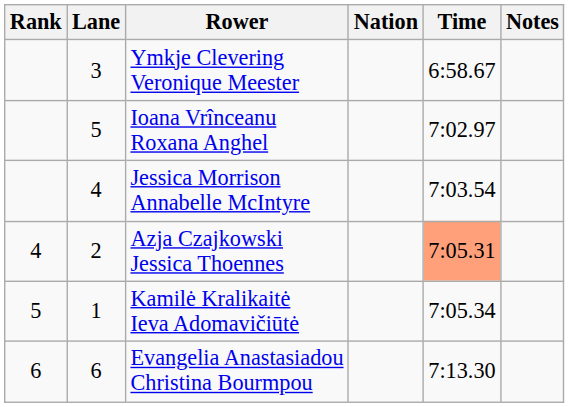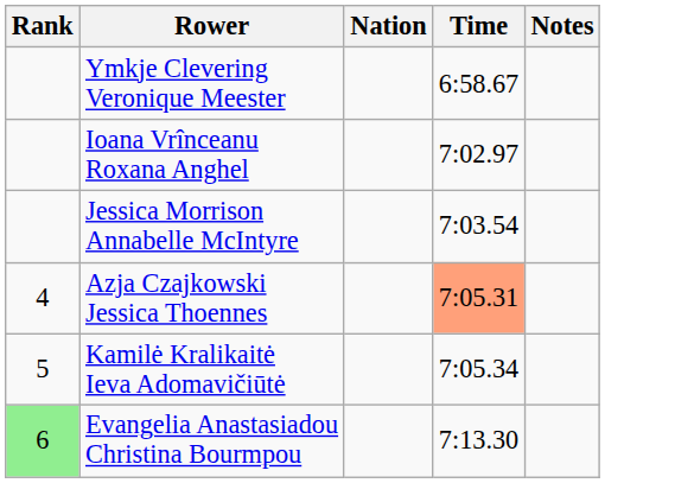- column: Lane | 3 | 5 | 4 | 2 | 1 | 6
Evangelia Anastasiadou Christina Bourmpou | Rank: no background -> lightgreen background
